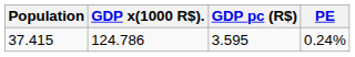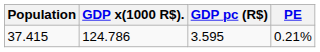37.415 | PE: 0.24% -> 0.21%
